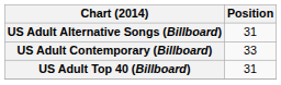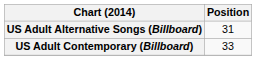- row: US Adult Top 40 (Billboard) | 31
